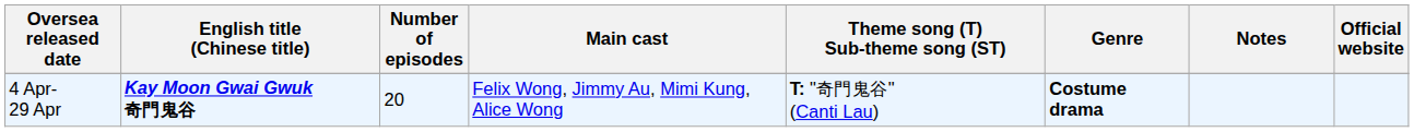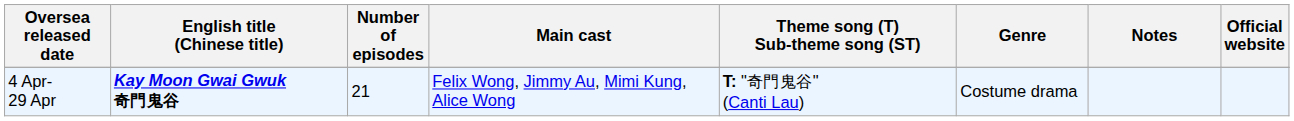4 Apr- 29 Apr | Number of episodes: 20 -> 21
4 Apr- 29 Apr | Genre: bold -> normal
